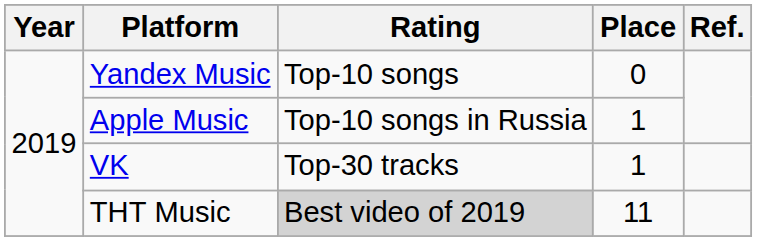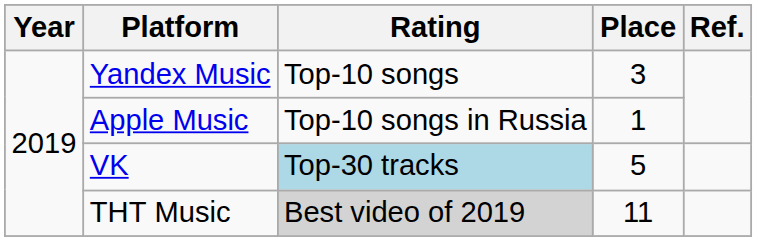Yandex Music | Place: 0 -> 3
VK | Rating: no background -> lightblue background
VK | Place: 1 -> 5
